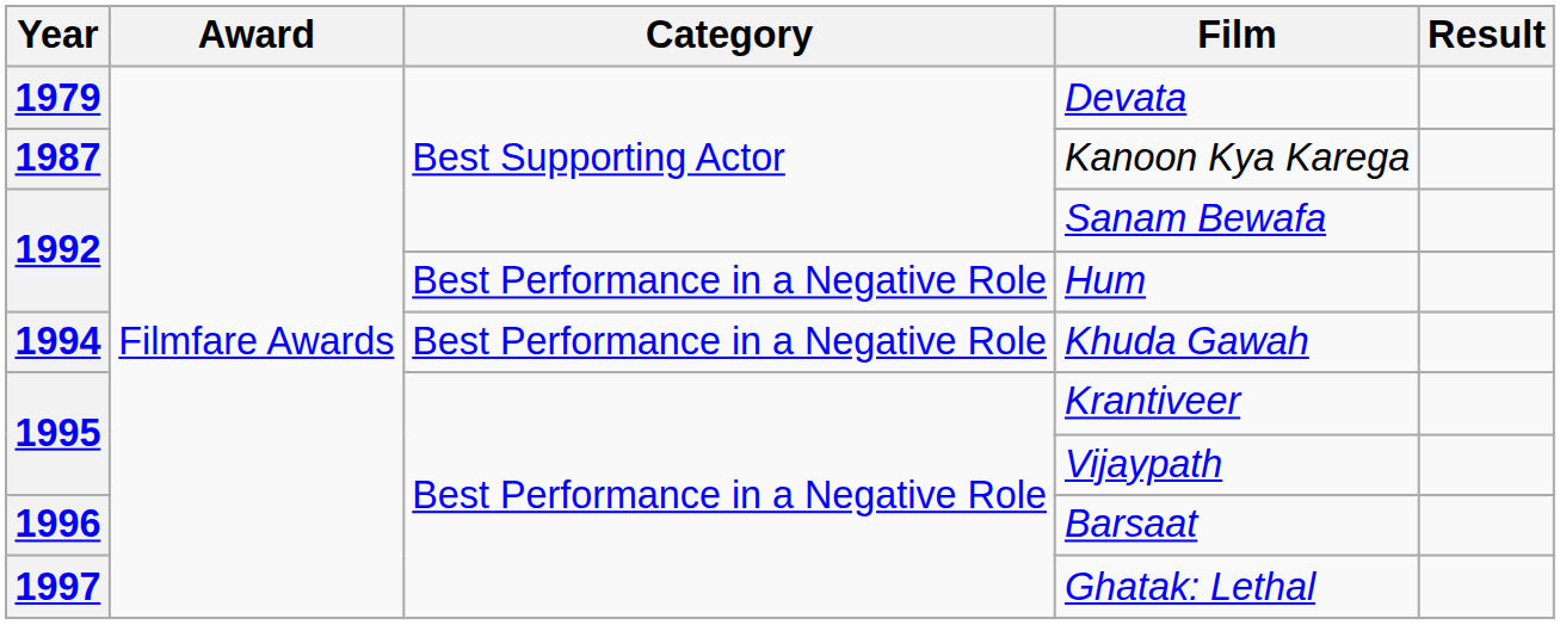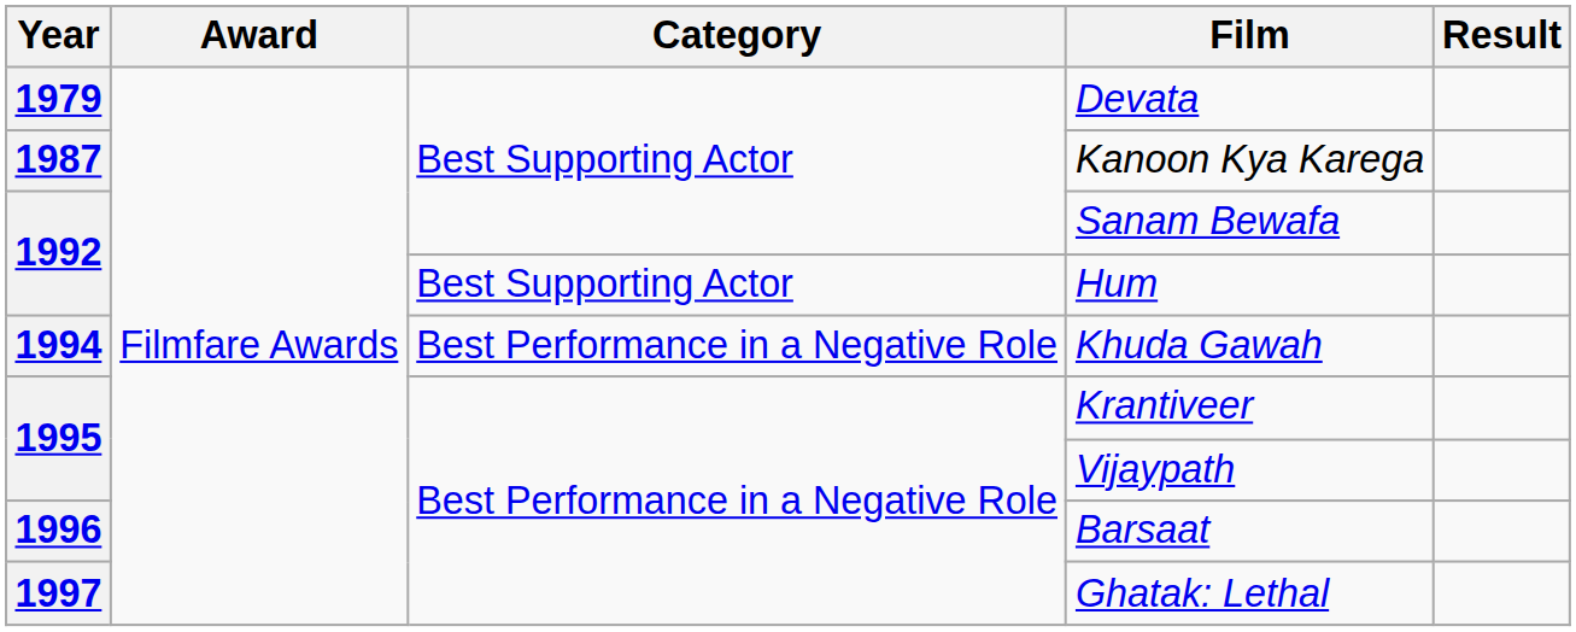Hum | Category: Best Performance in a Negative Role -> Best Supporting Actor
